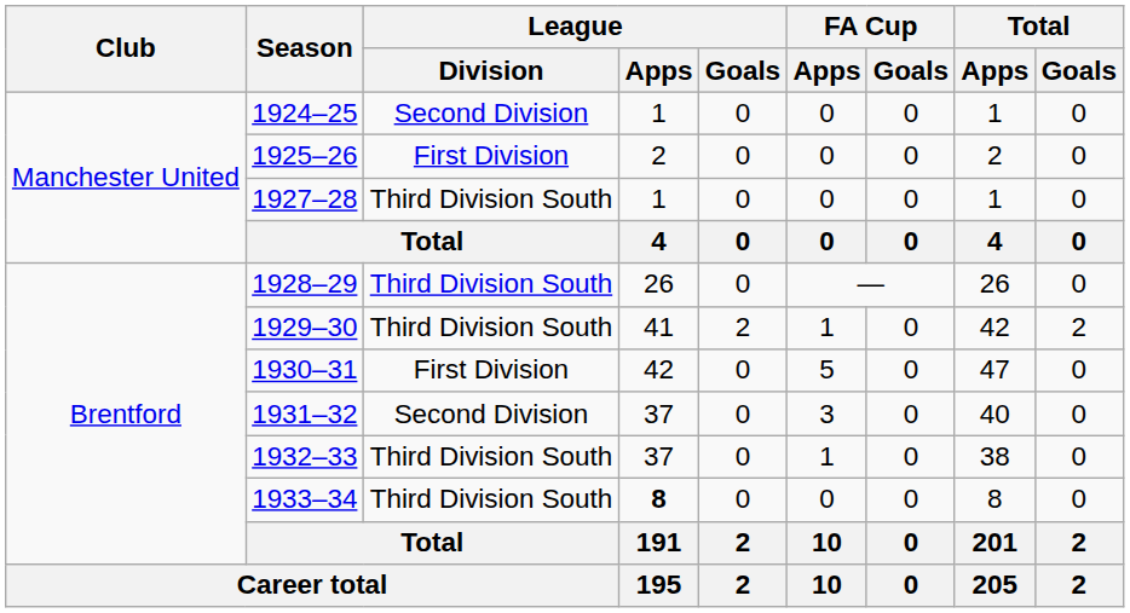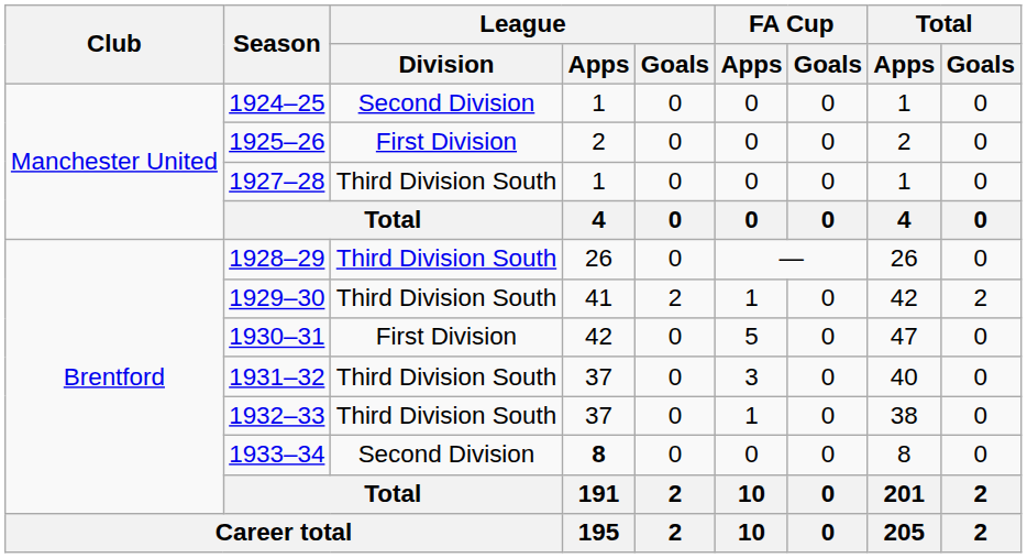1931–32 | League / Division: Second Division -> Third Division South
1933–34 | League / Division: Third Division South -> Second Division
